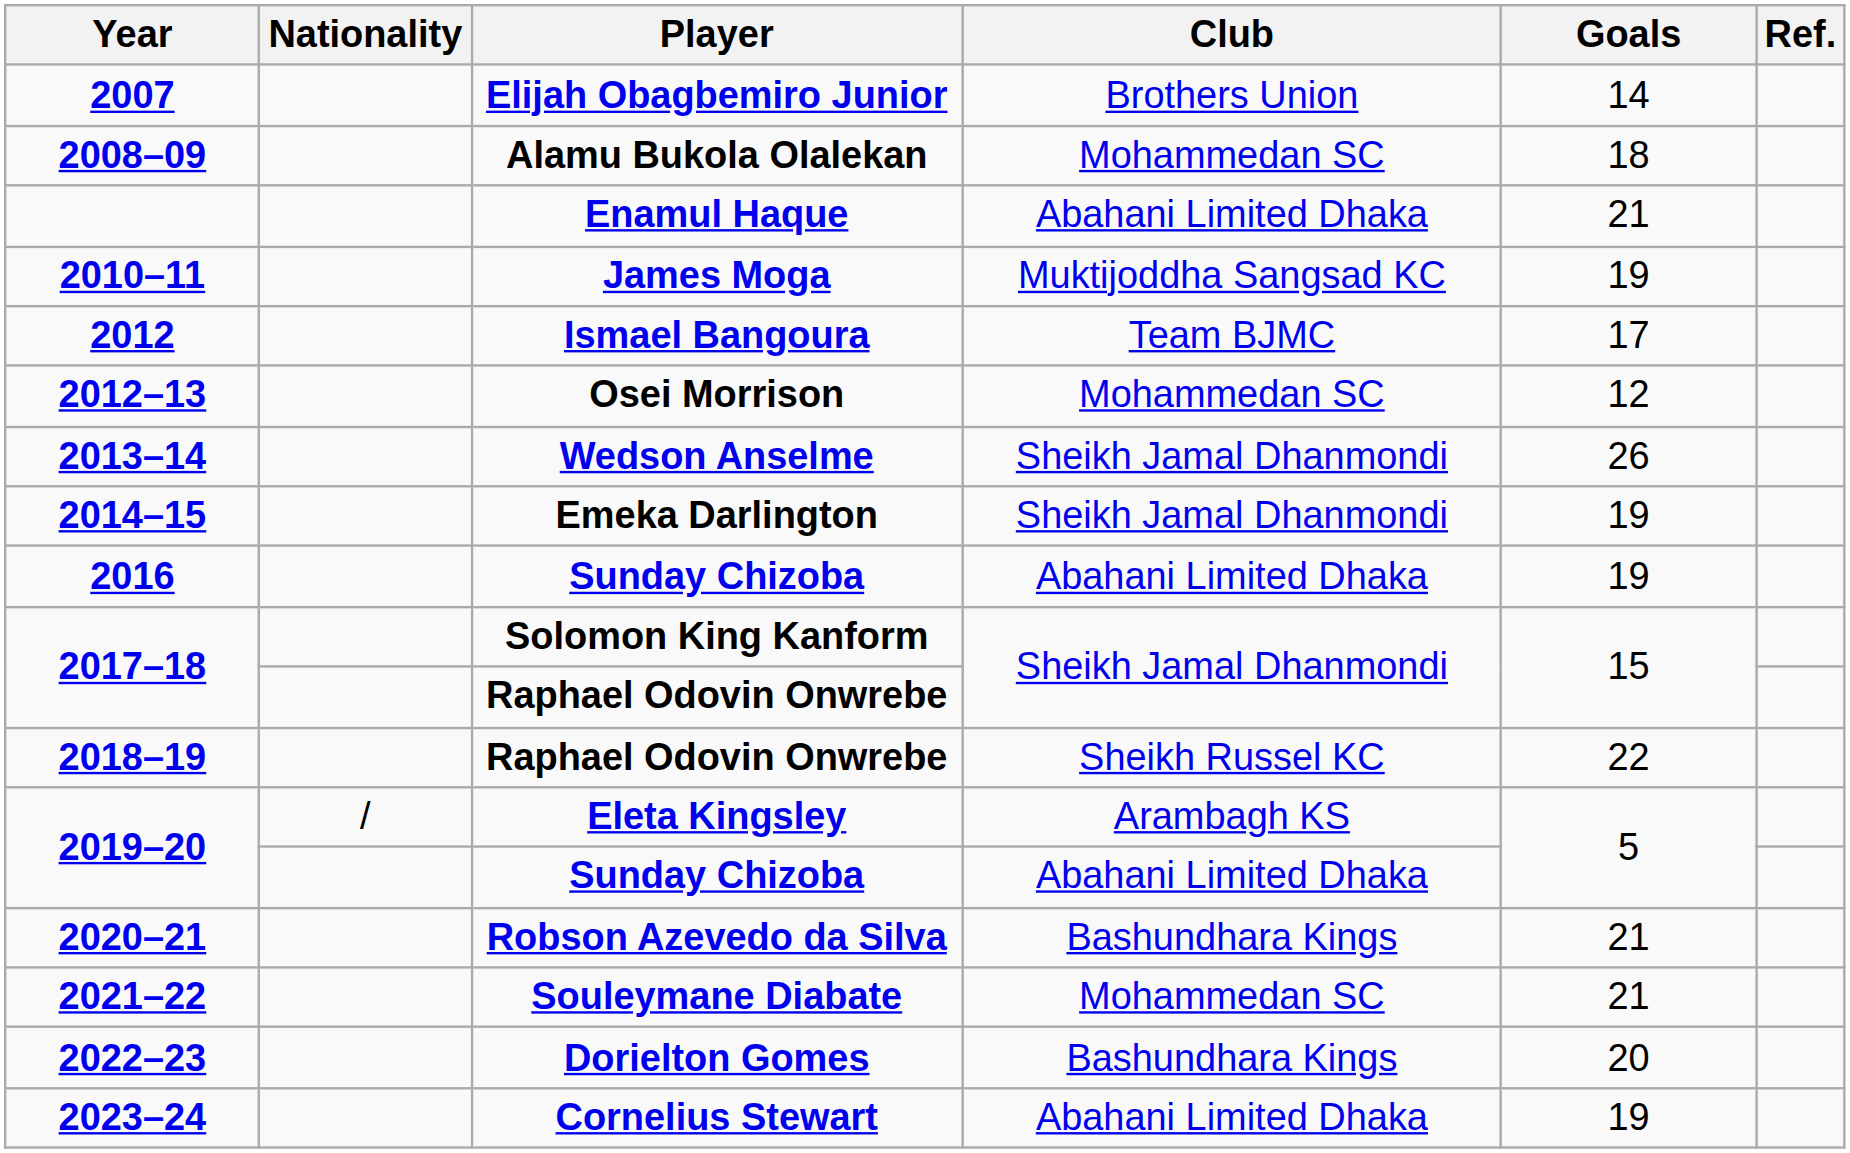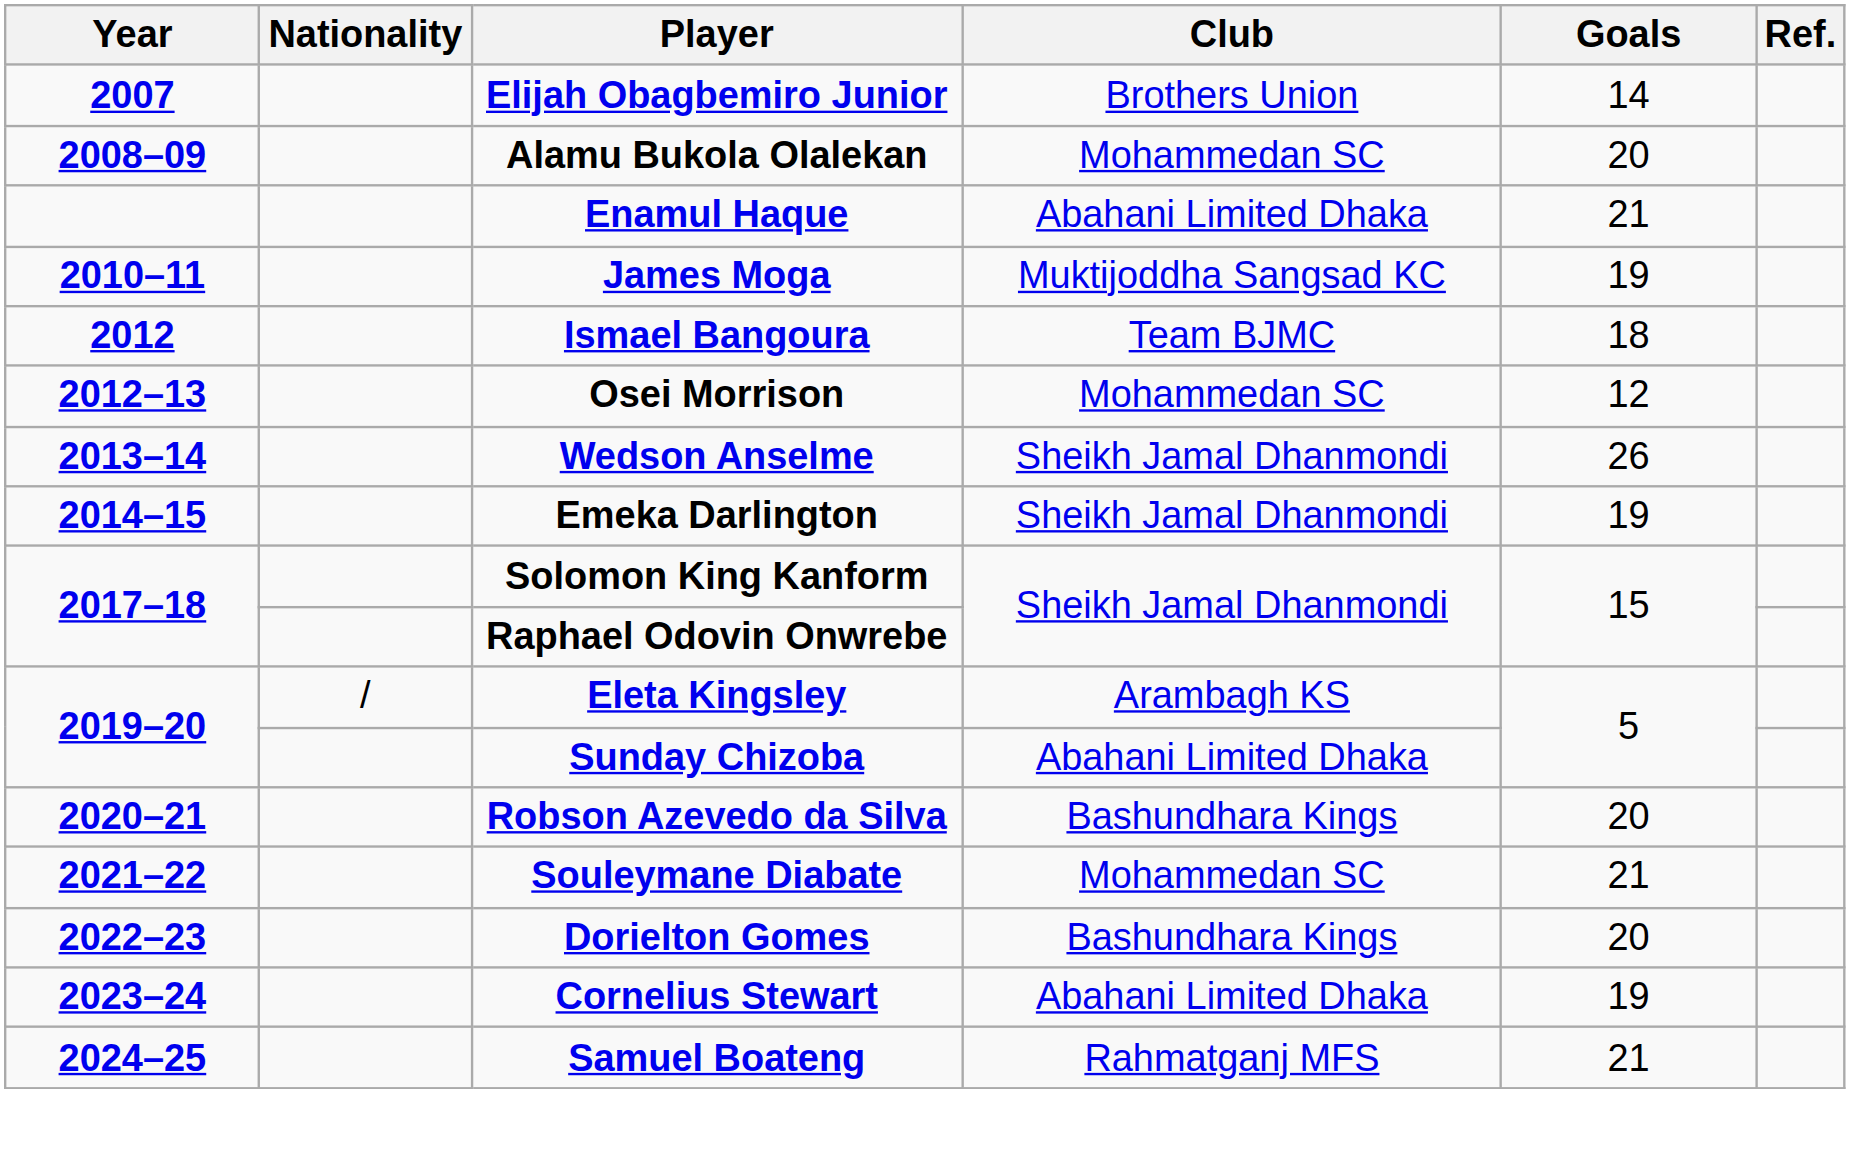2008–09 | Goals: 18 -> 20
2012 | Goals: 17 -> 18
- row: 2016 | Sunday Chizoba | Abahani Limited Dhaka | 19
- row: 2018–19 | Raphael Odovin Onwrebe | Sheikh Russel KC | 22
2020–21 | Goals: 21 -> 20
+ row: 2024–25 | Samuel Boateng | Rahmatganj MFS | 21
